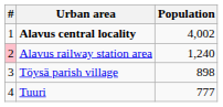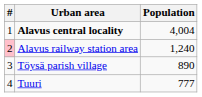Alavus central locality | Population: 4,002 -> 4,004
Töysä parish village | Population: 898 -> 890
